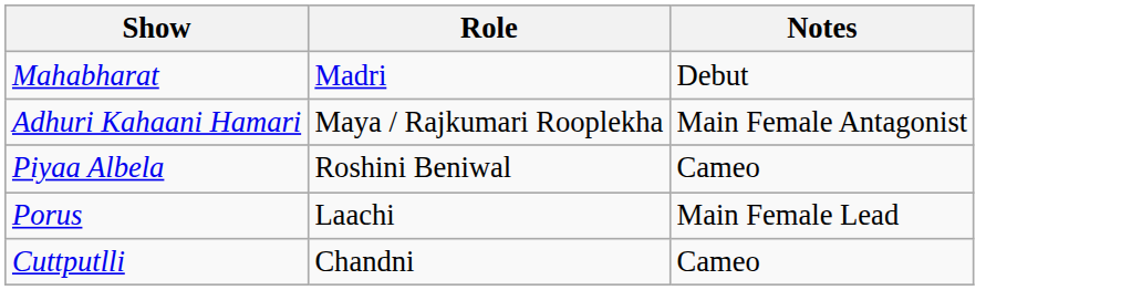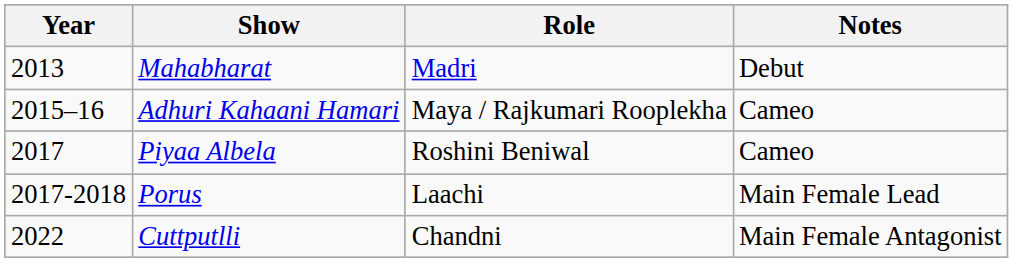+ column: Year | 2013 | 2015–16 | 2017 | 2017-2018 | 2022
Adhuri Kahaani Hamari | Notes: Main Female Antagonist -> Cameo
Cuttputlli | Notes: Cameo -> Main Female Antagonist
